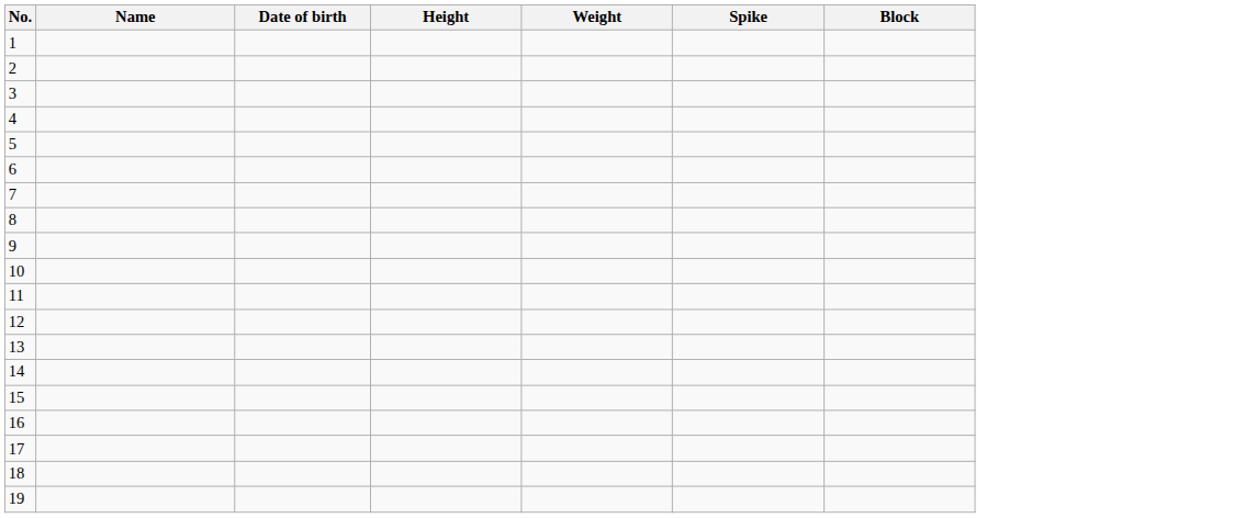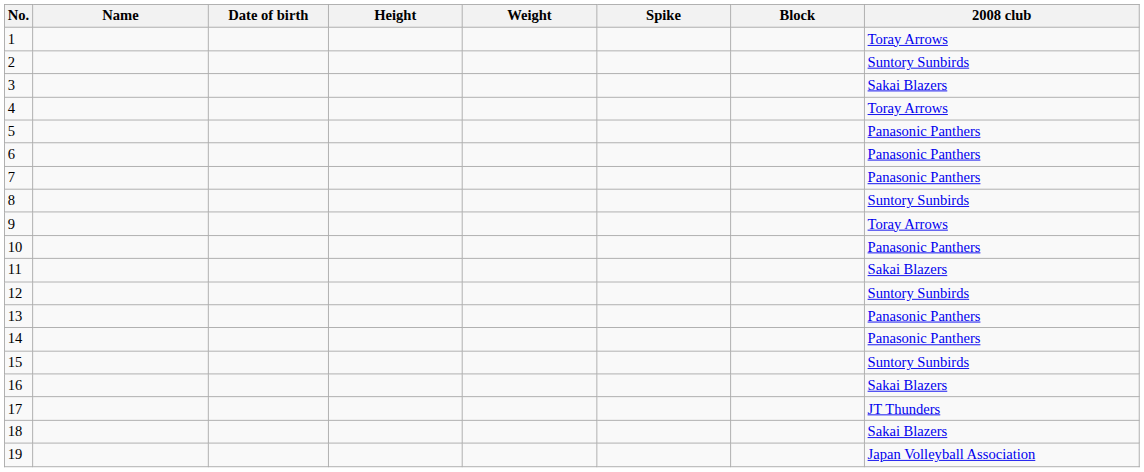+ column: 2008 club | Toray Arrows | Suntory Sunbirds | Sakai Blazers | Toray Arrows | Panasonic Panthers | Panasonic Panthers | Panasonic Panthers | Suntory Sunbirds | Toray Arrows | Panasonic Panthers | Sakai Blazers | Suntory Sunbirds | Panasonic Panthers | Panasonic Panthers | Suntory Sunbirds | Sakai Blazers | JT Thunders | Sakai Blazers | Japan Volleyball Association
